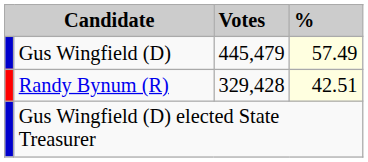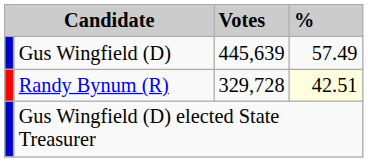Gus Wingfield (D) | Votes: 445,479 -> 445,639
Gus Wingfield (D) | %: lightyellow background -> no background
Randy Bynum (R) | Votes: 329,428 -> 329,728
